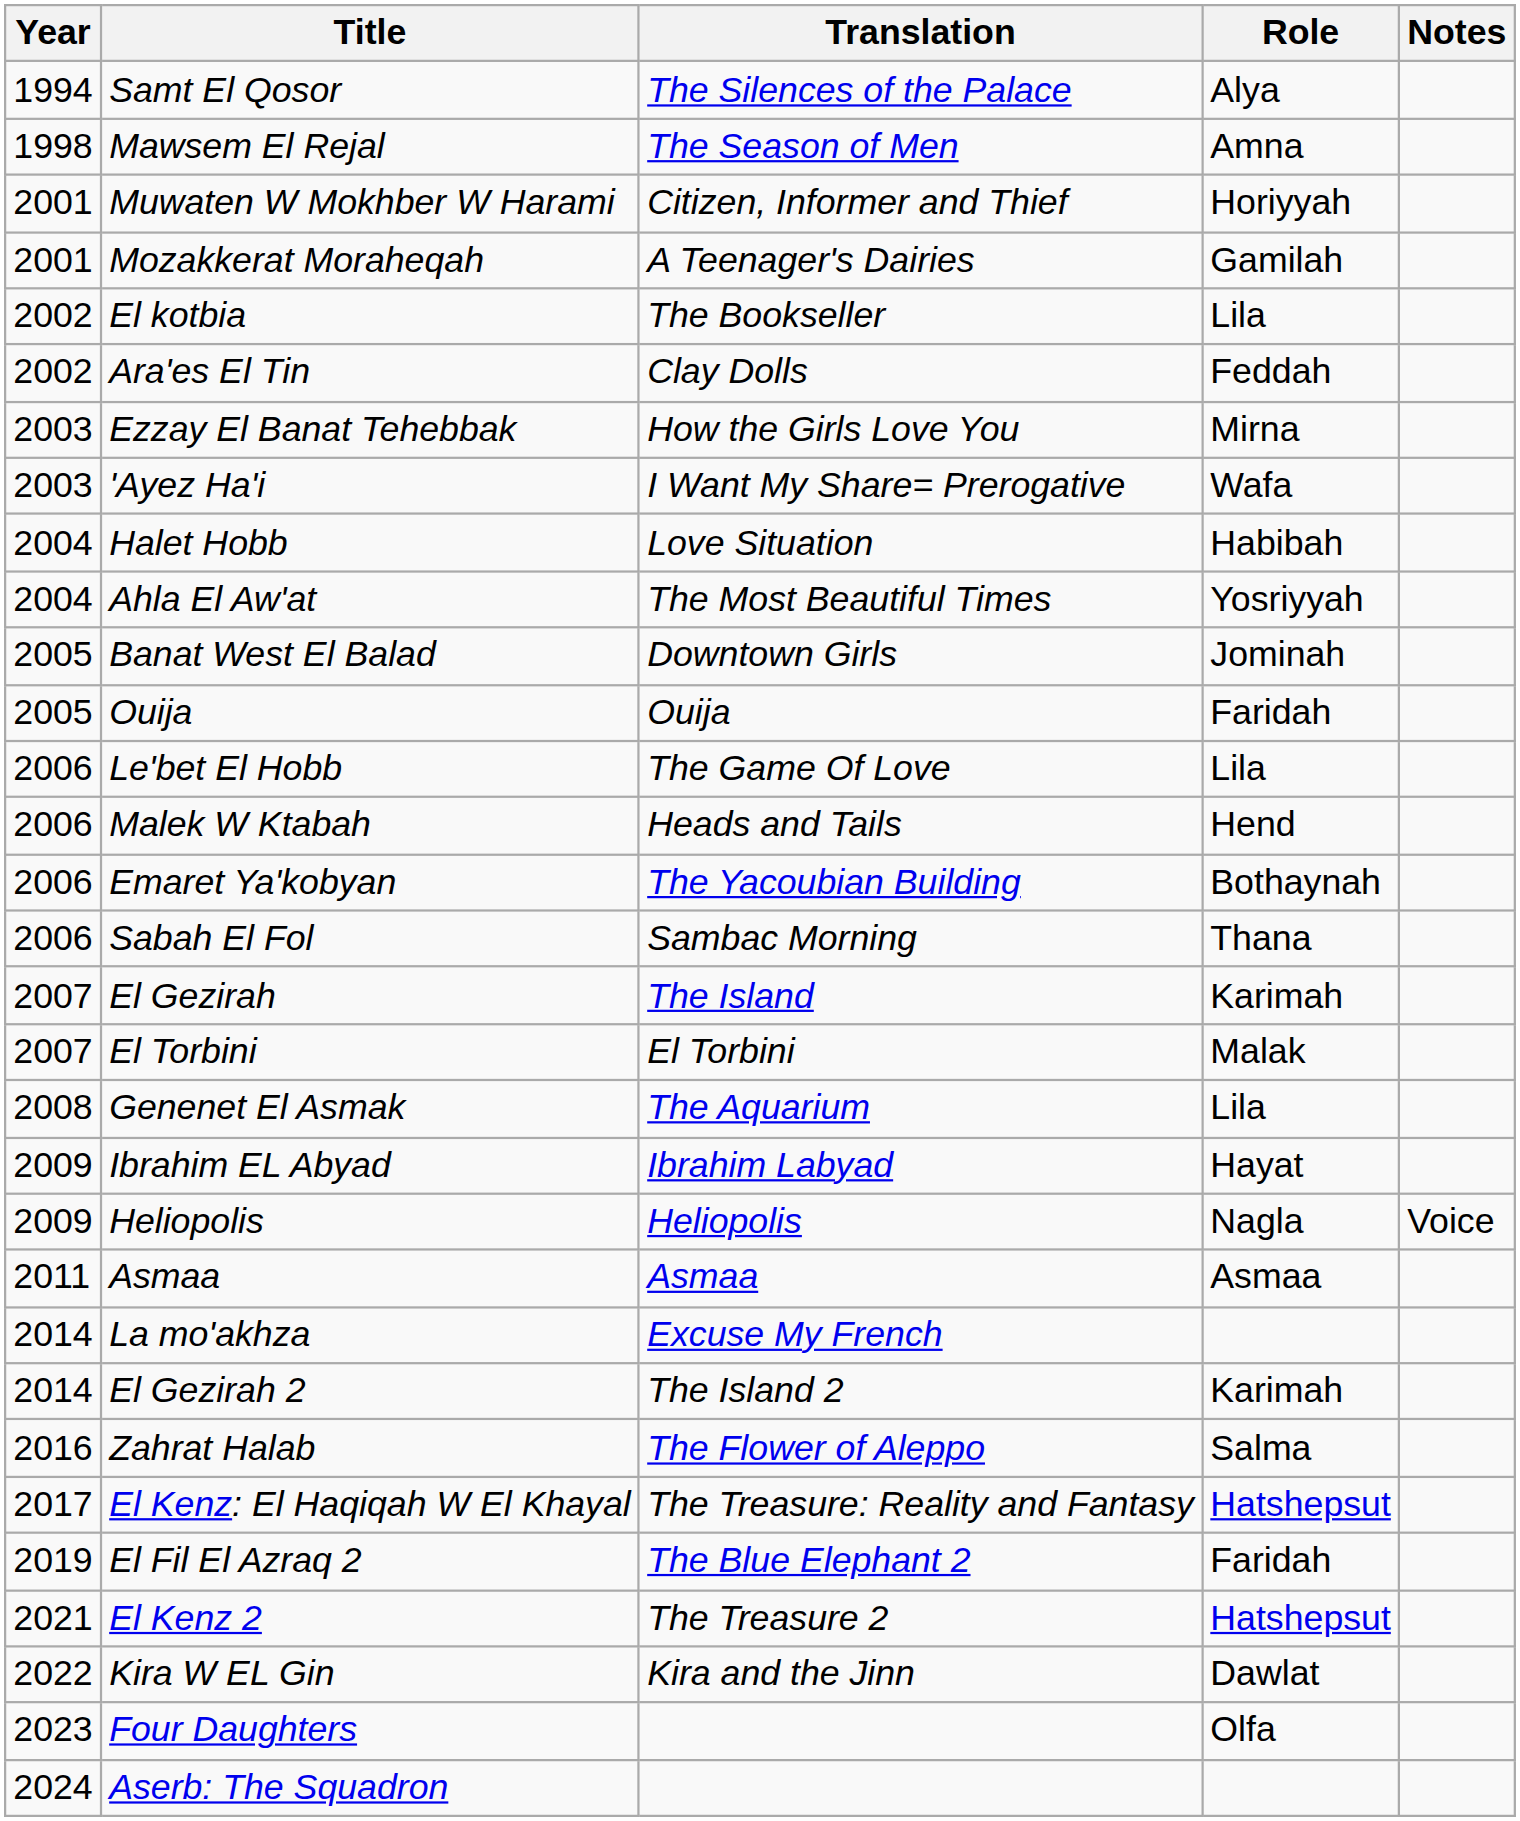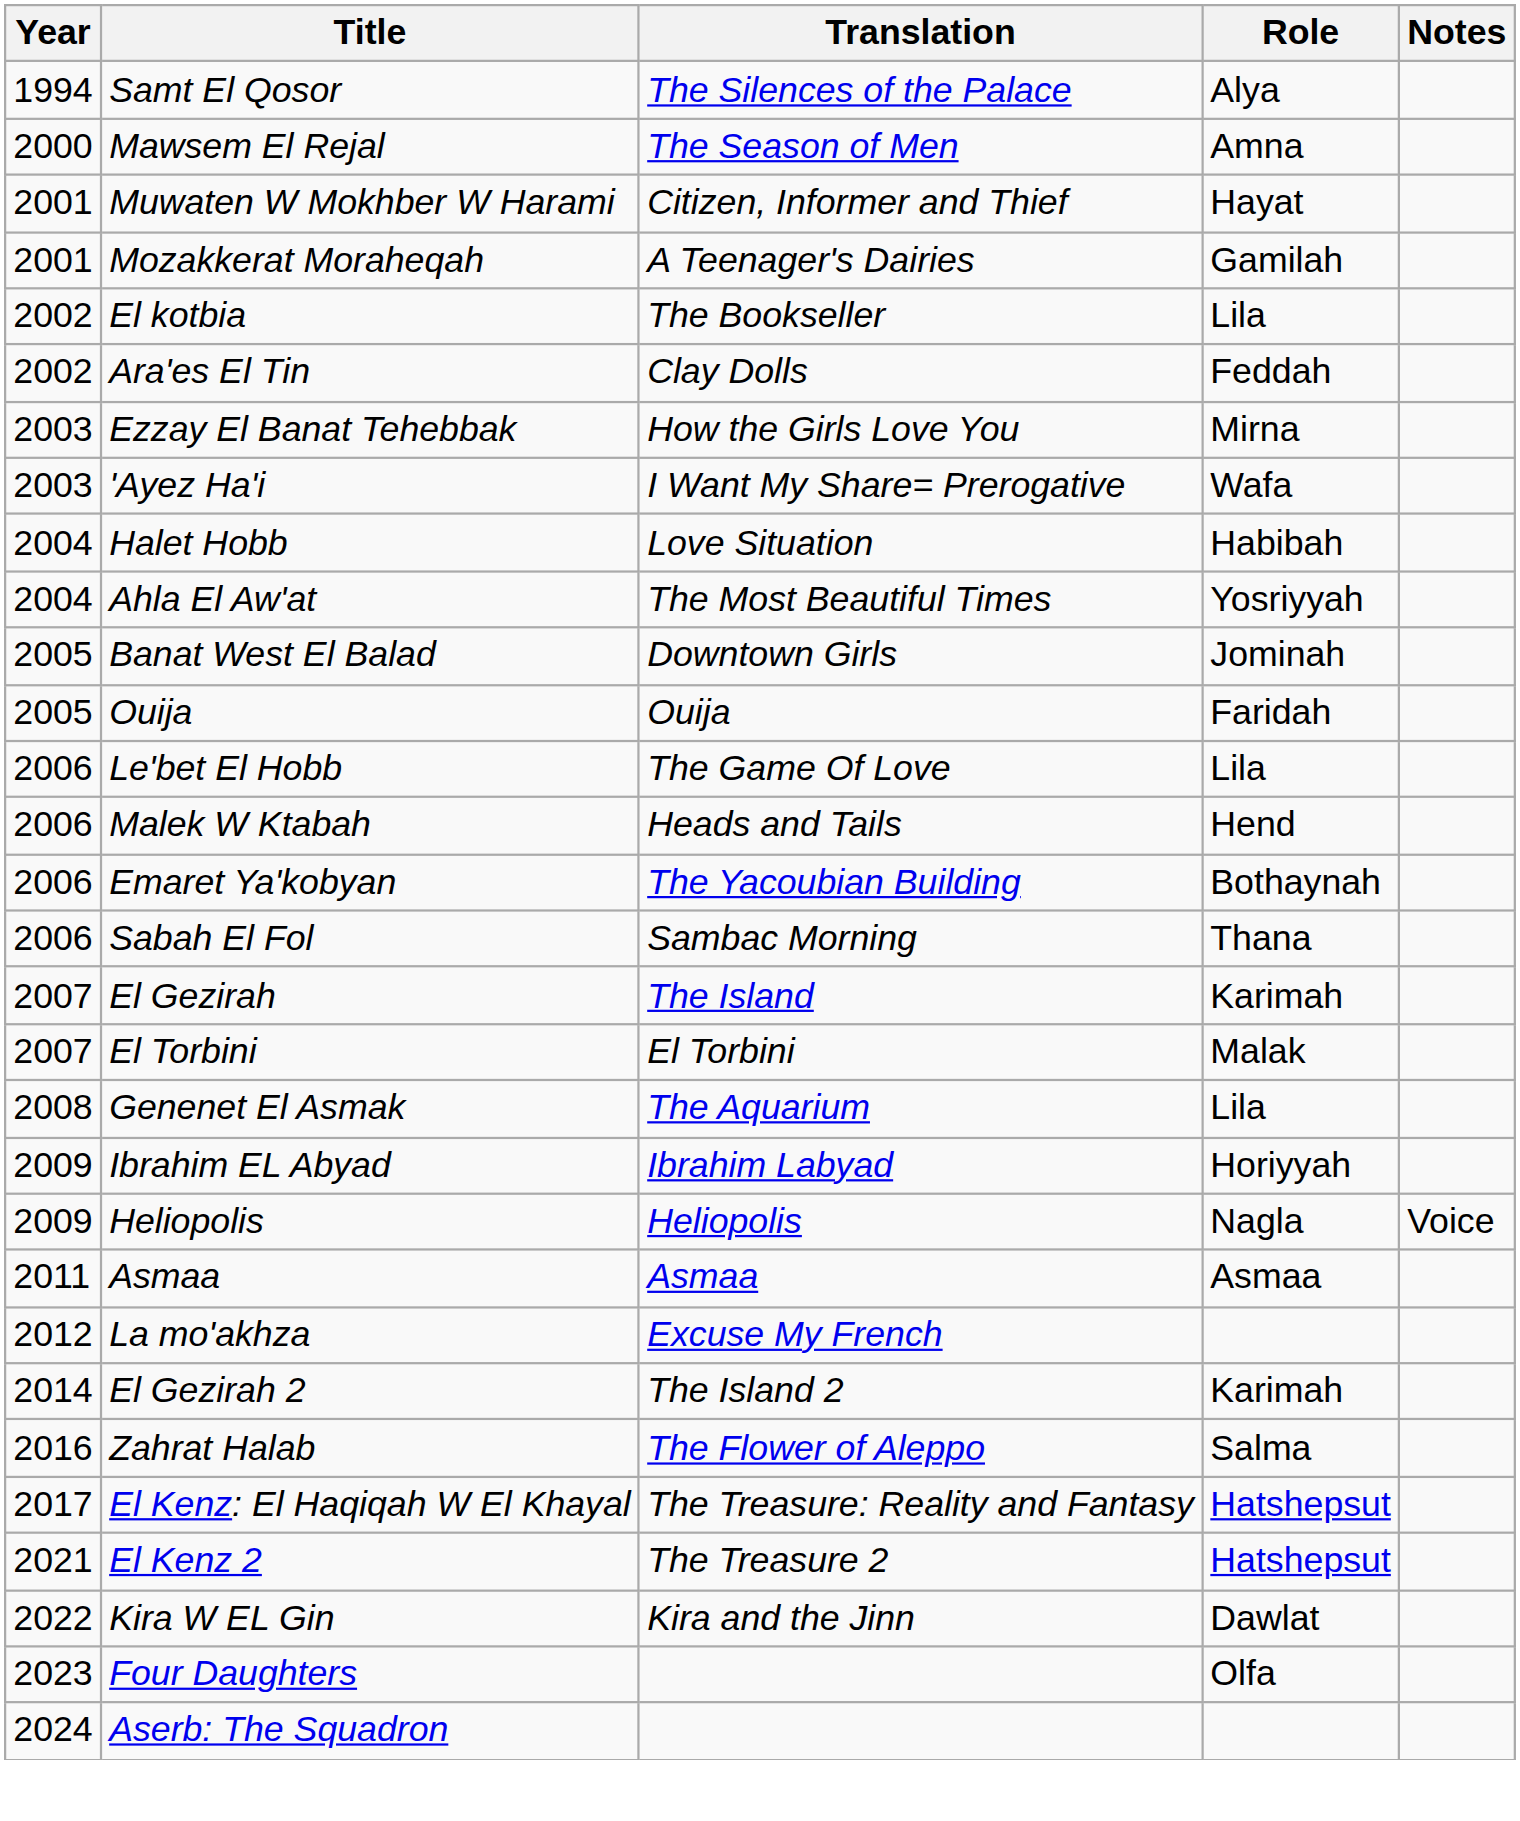Mawsem El Rejal | Year: 1998 -> 2000
Muwaten W Mokhber W Harami | Role: Horiyyah -> Hayat
Ibrahim EL Abyad | Role: Hayat -> Horiyyah
La mo'akhza | Year: 2014 -> 2012
- row: 2019 | El Fil El Azraq 2 | The Blue Elephant 2 | Faridah
